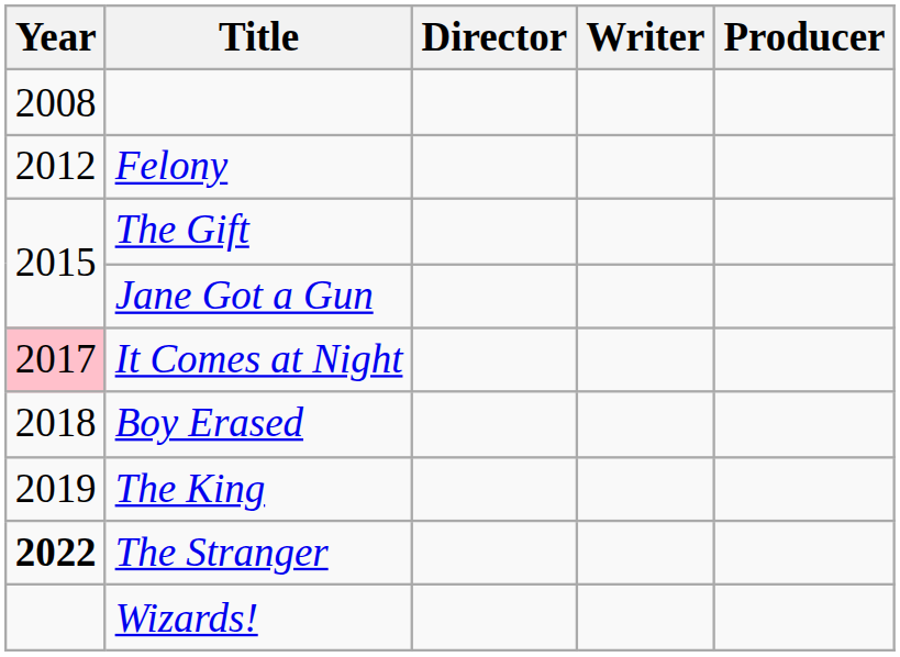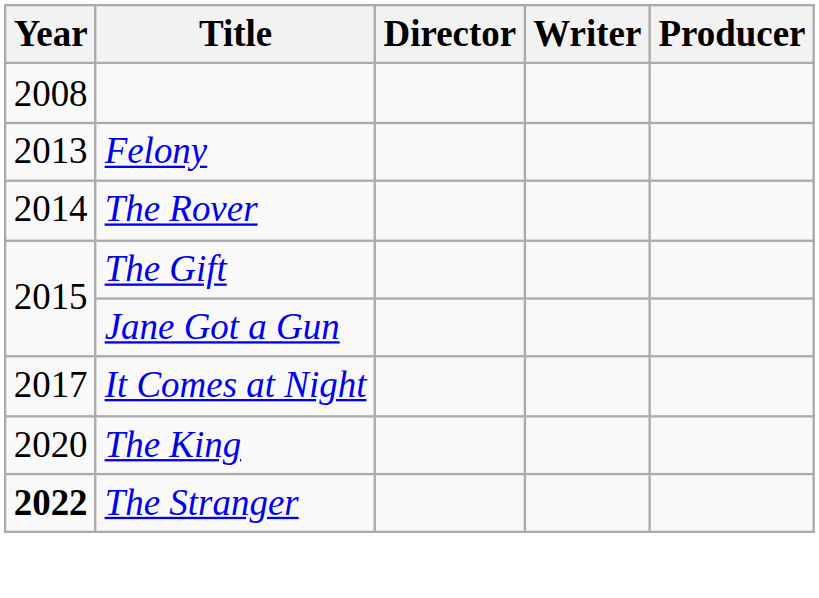Felony | Year: 2012 -> 2013
+ row: 2014 | The Rover
It Comes at Night | Year: pink background -> no background
- row: 2018 | Boy Erased
The King | Year: 2019 -> 2020
- row: Wizards!
